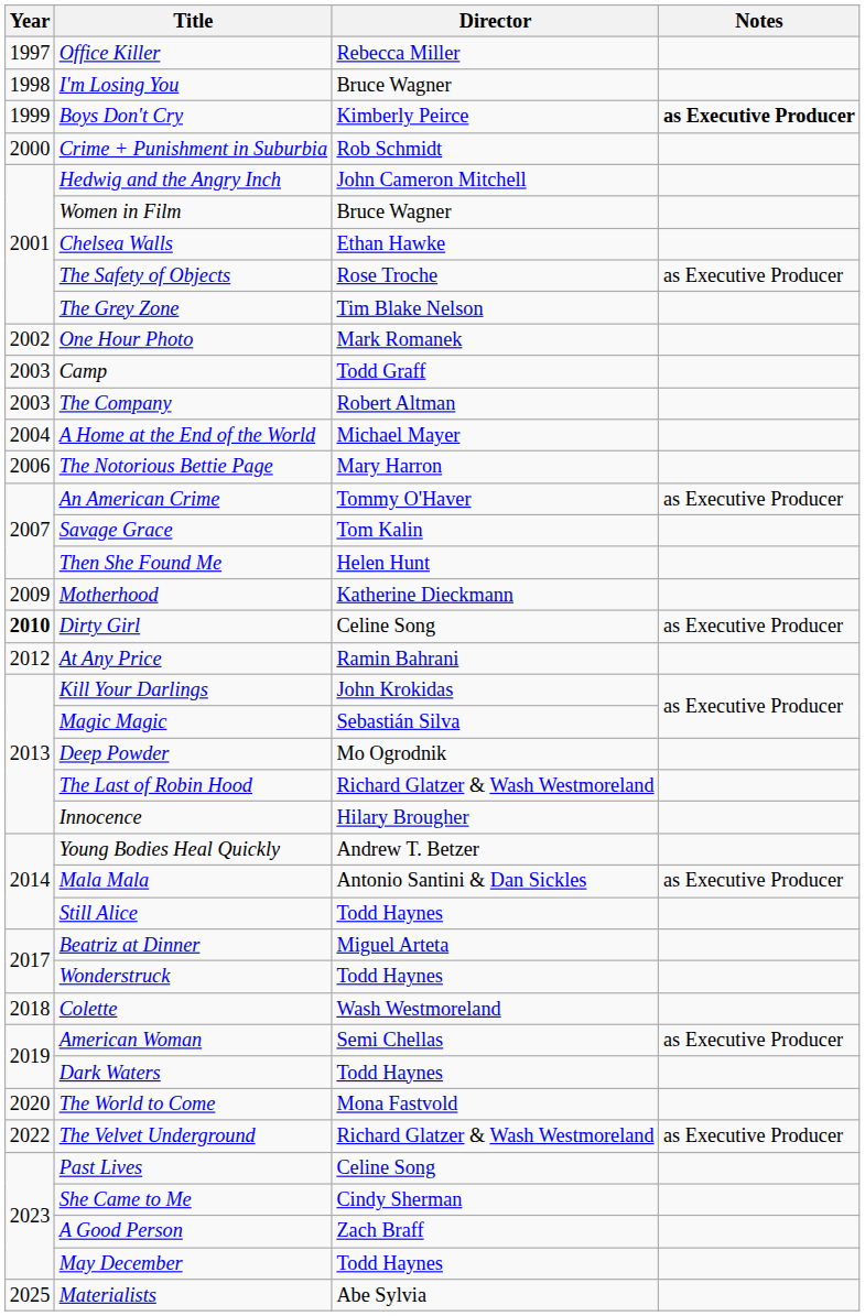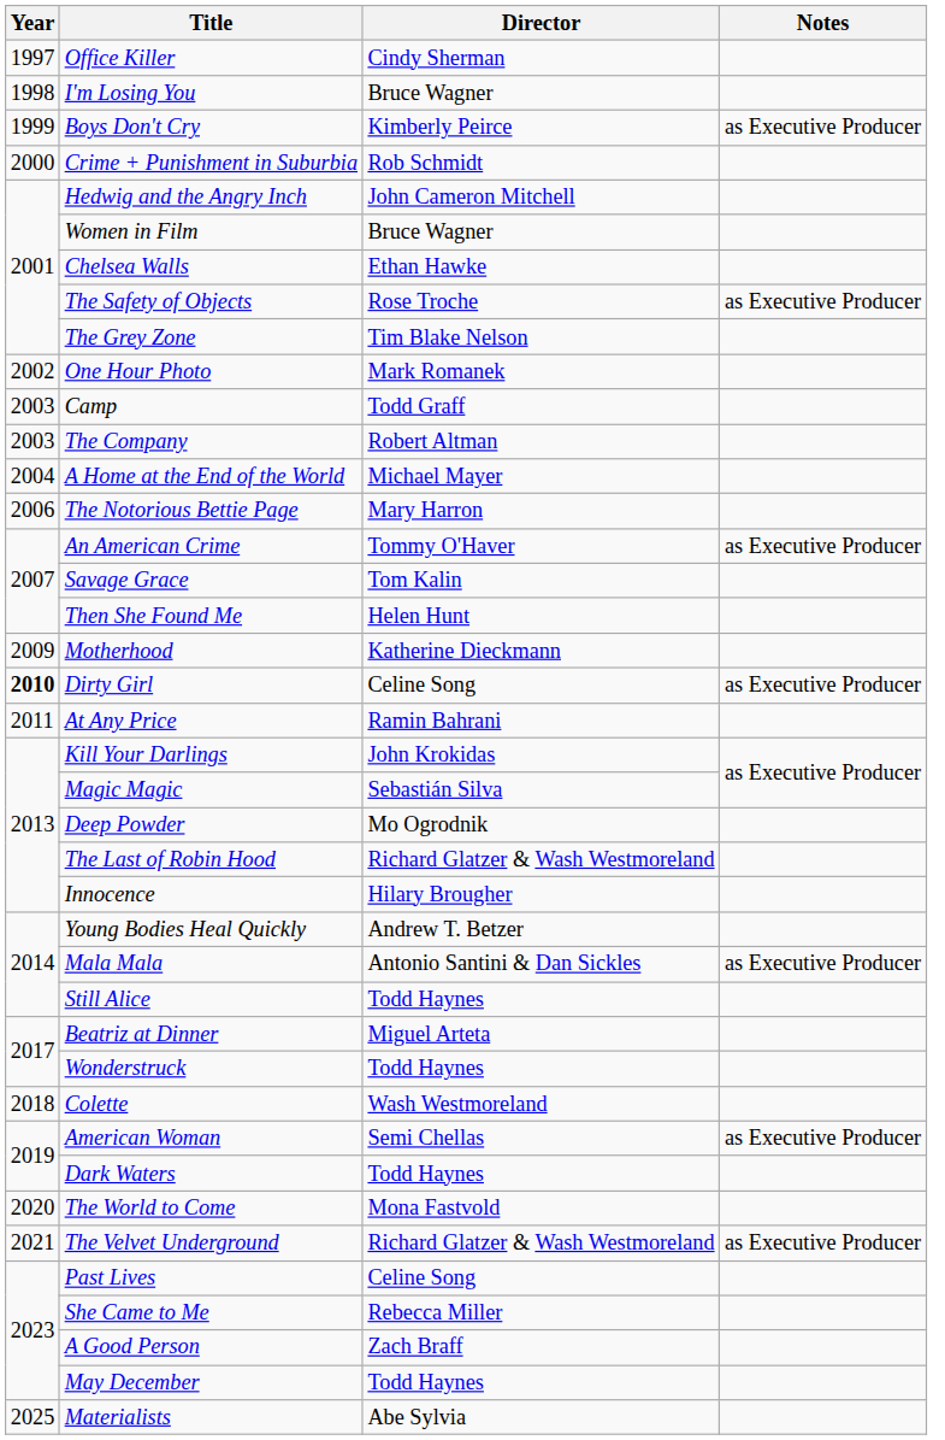Office Killer | Director: Rebecca Miller -> Cindy Sherman
Boys Don't Cry | Notes: bold -> normal
At Any Price | Year: 2012 -> 2011
The Velvet Underground | Year: 2022 -> 2021
She Came to Me | Director: Cindy Sherman -> Rebecca Miller
